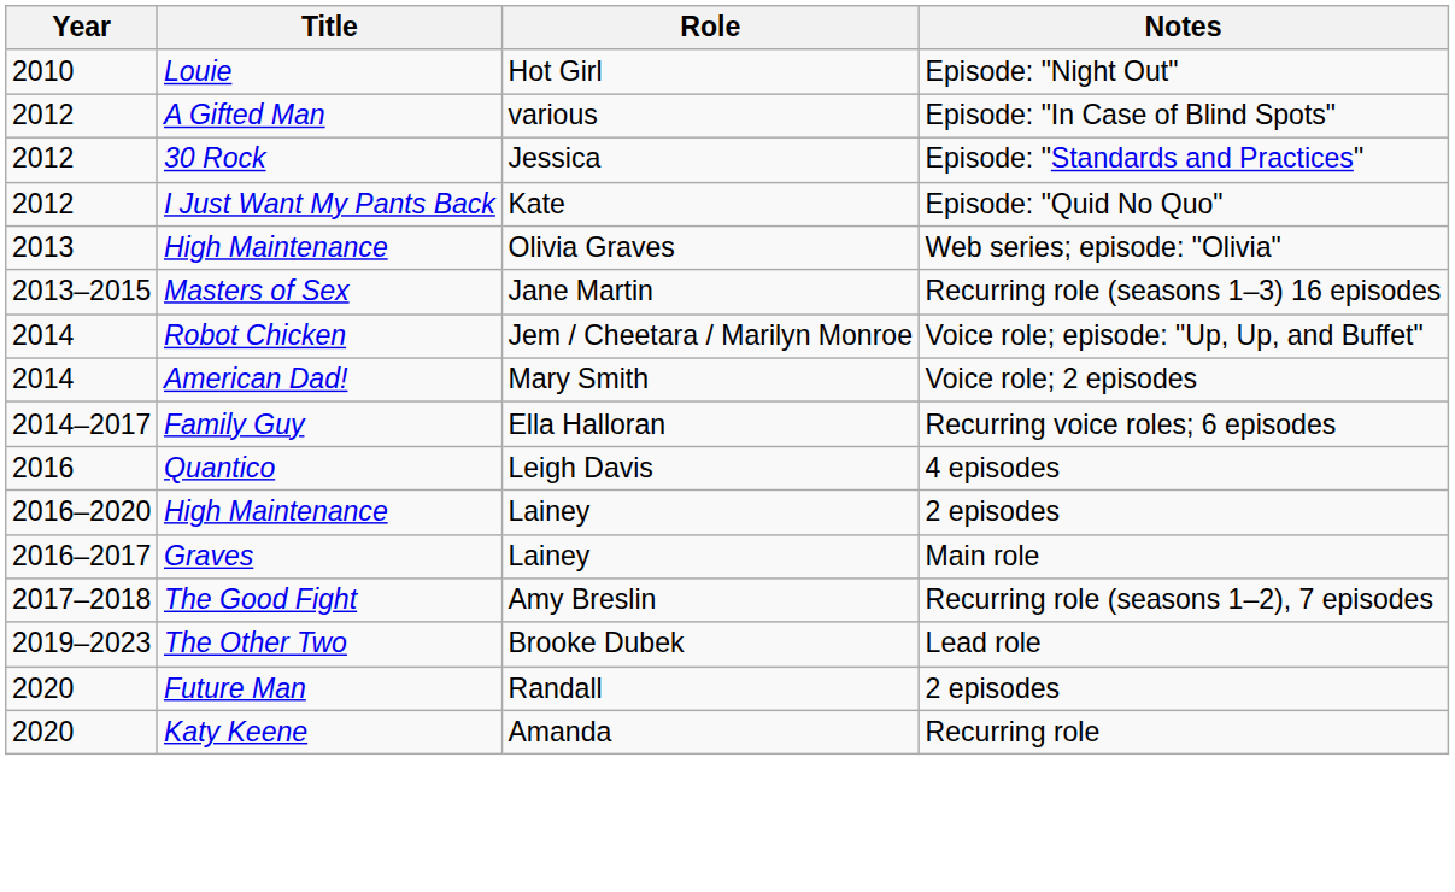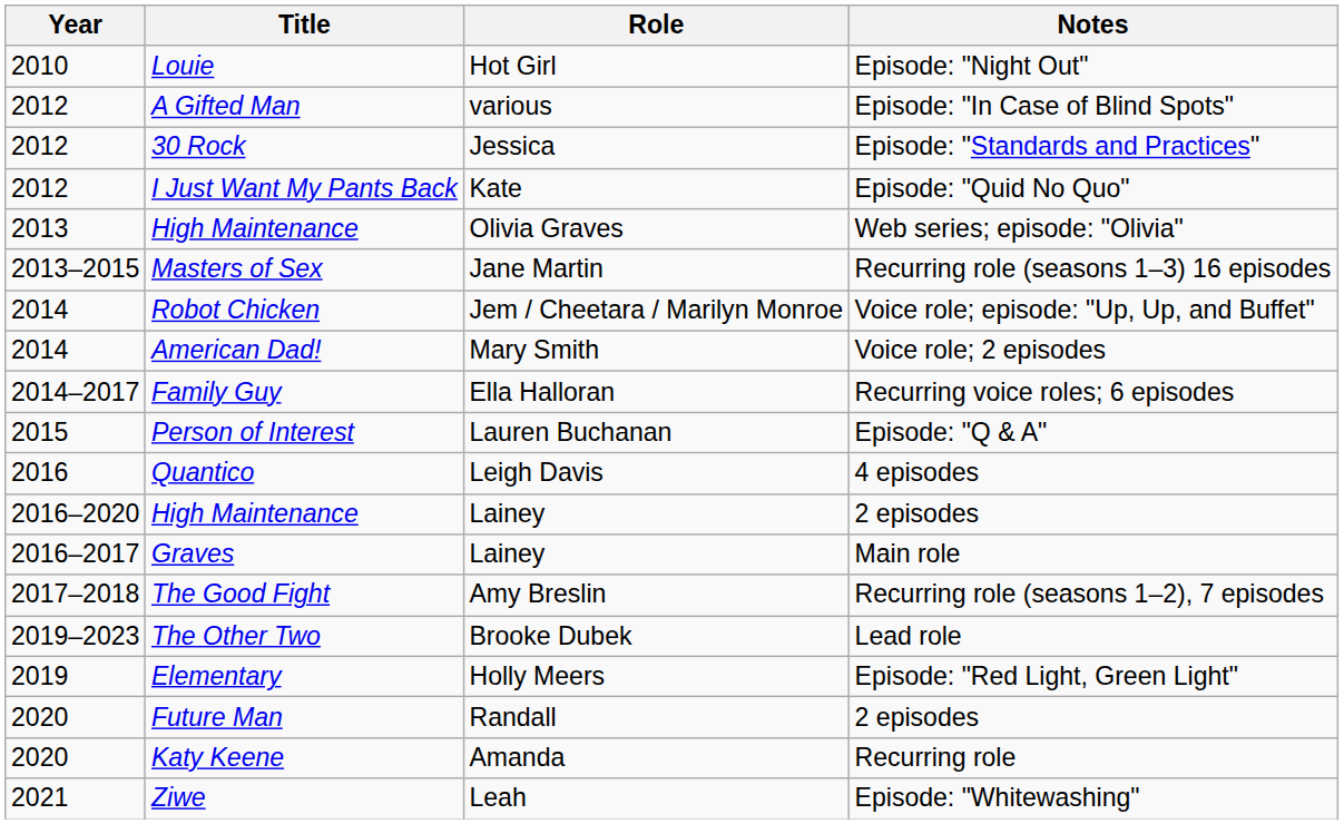+ row: 2015 | Person of Interest | Lauren Buchanan | Episode: "Q & A"
+ row: 2019 | Elementary | Holly Meers | Episode: "Red Light, Green Light"
+ row: 2021 | Ziwe | Leah | Episode: "Whitewashing"
